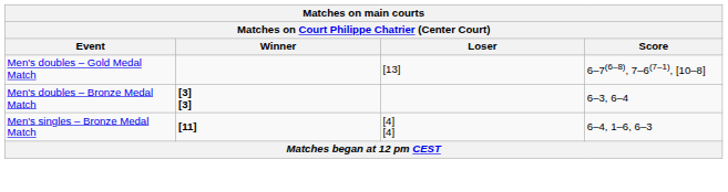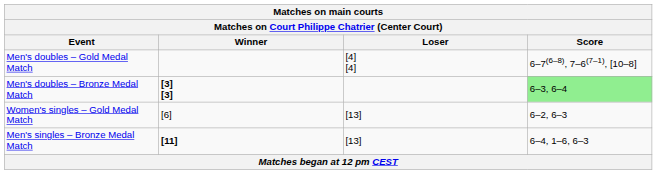Men's doubles – Gold Medal Match | Loser: [13] -> [4] [4]
Men's doubles – Bronze Medal Match | Score: no background -> lightgreen background
+ row: Women's singles – Gold Medal Match | [6] | [13] | 6–2, 6–3
Men's singles – Bronze Medal Match | Loser: [4] [4] -> [13]
